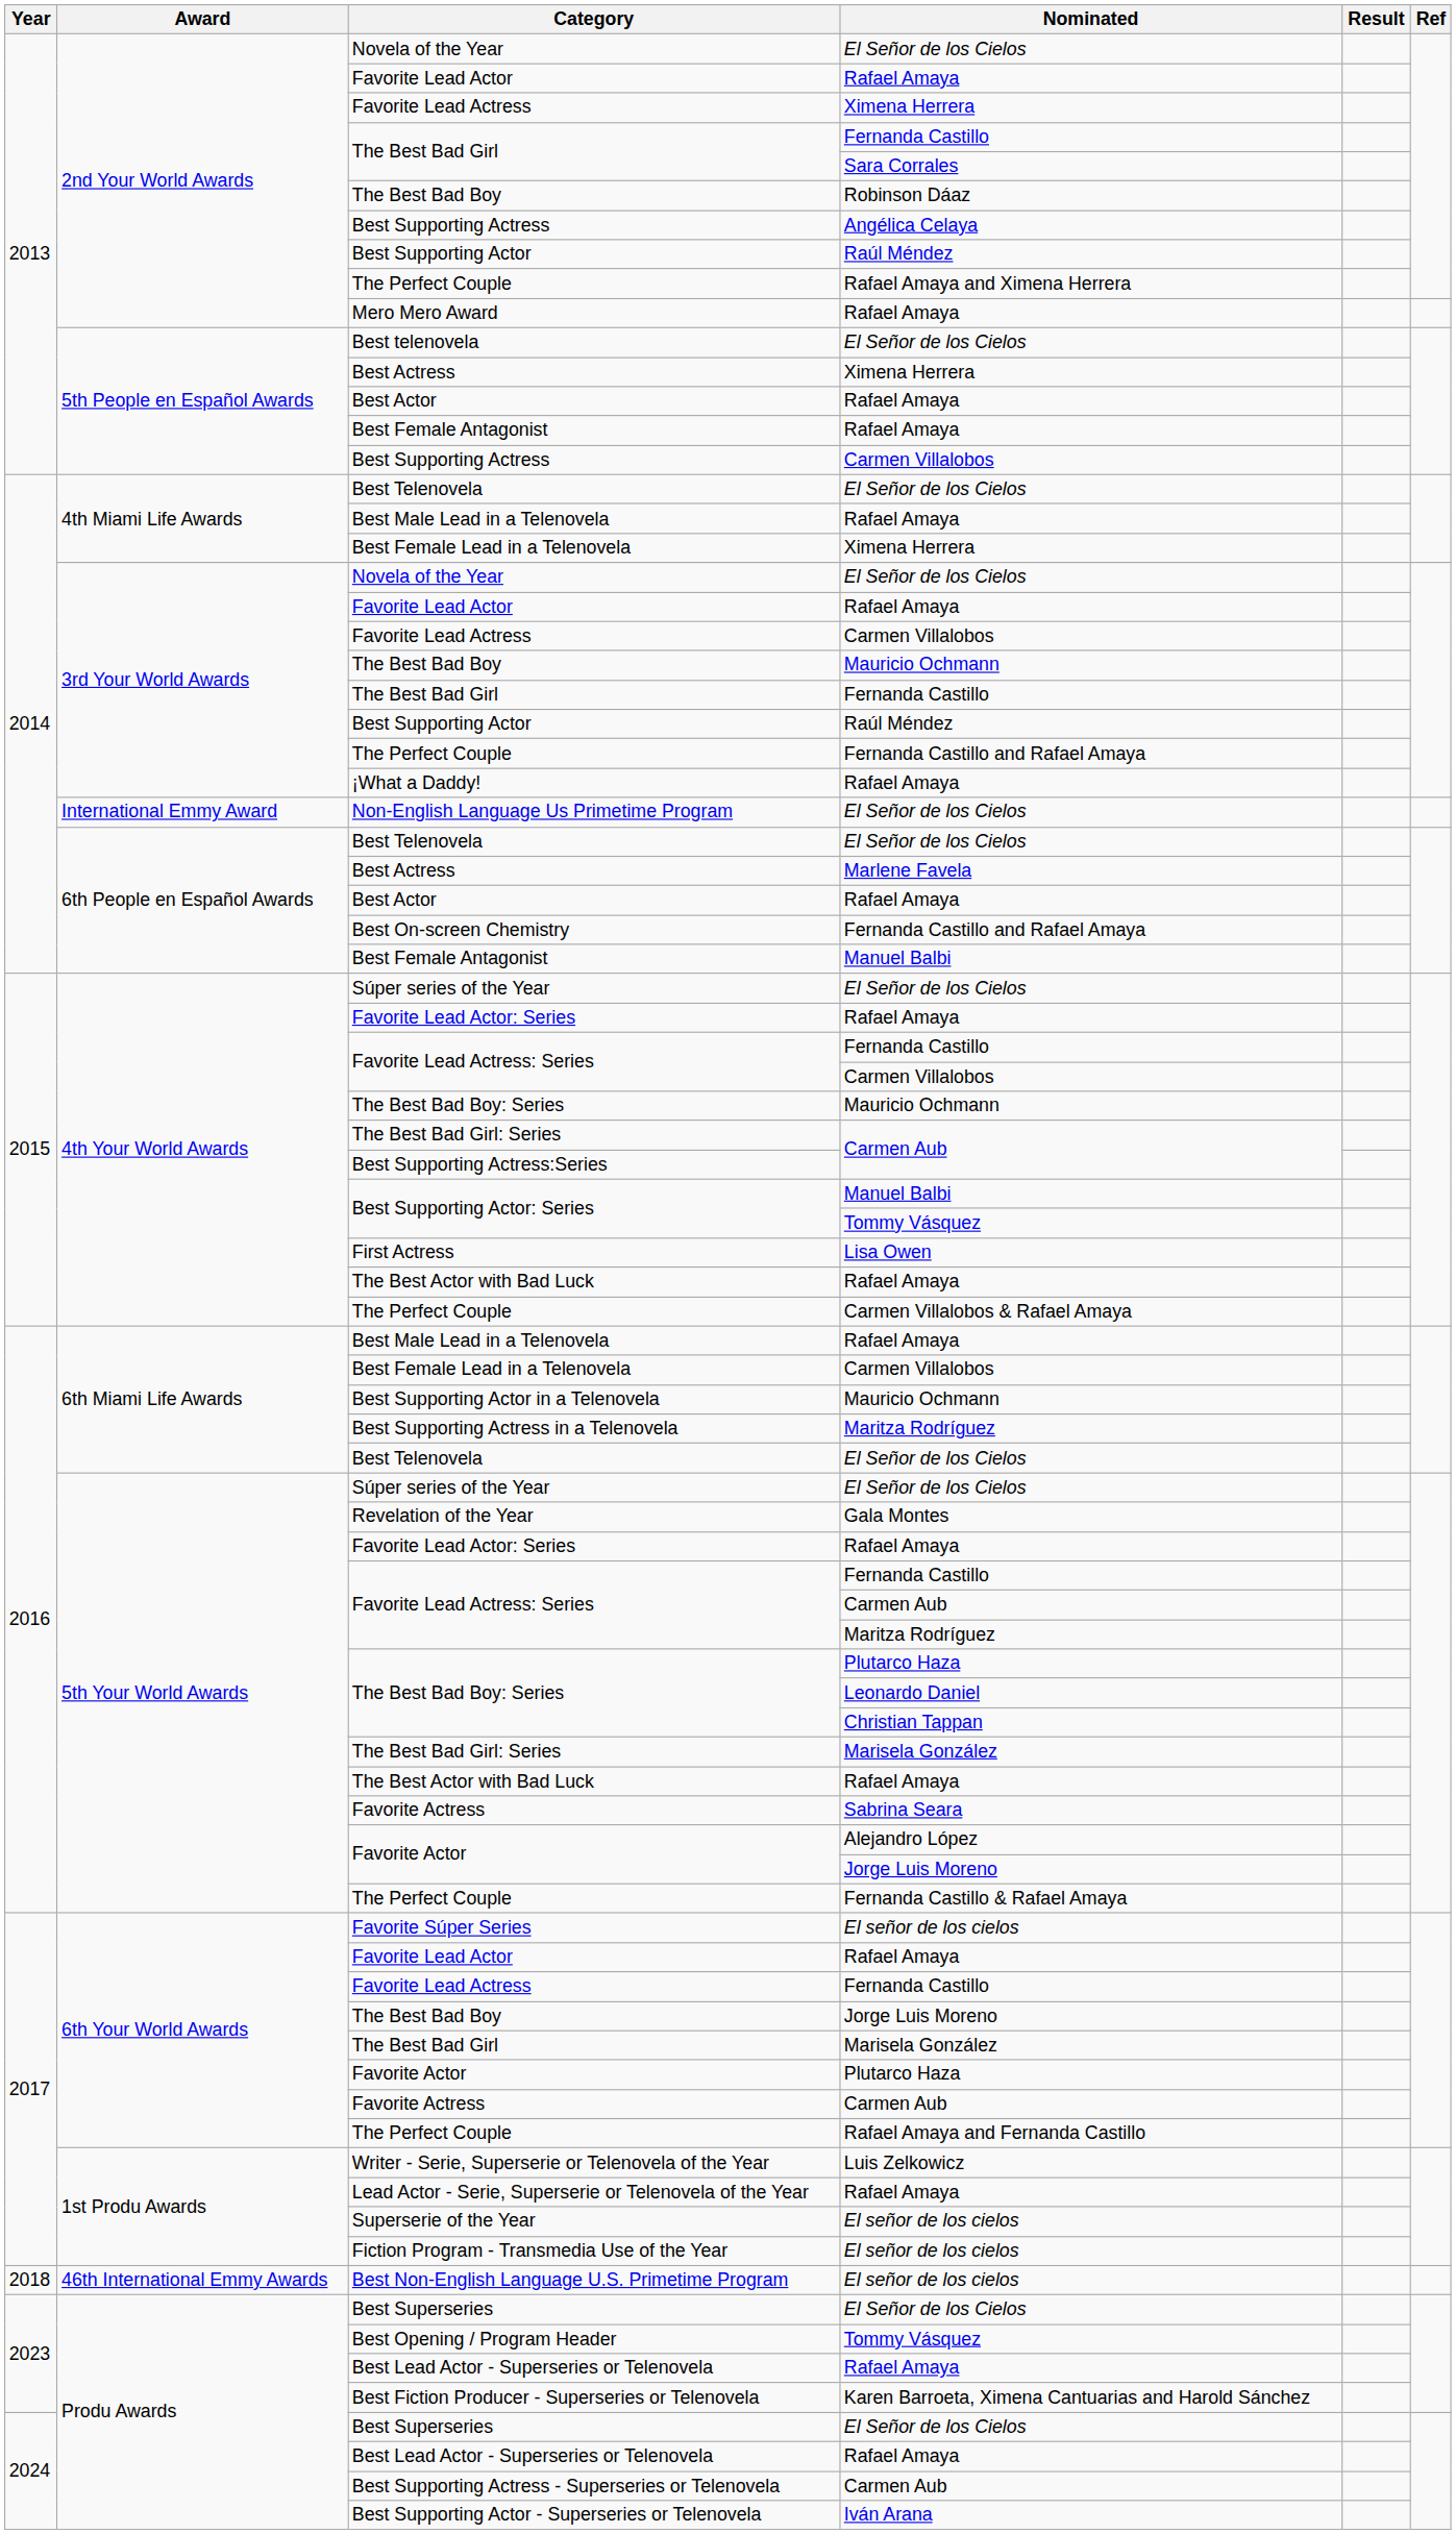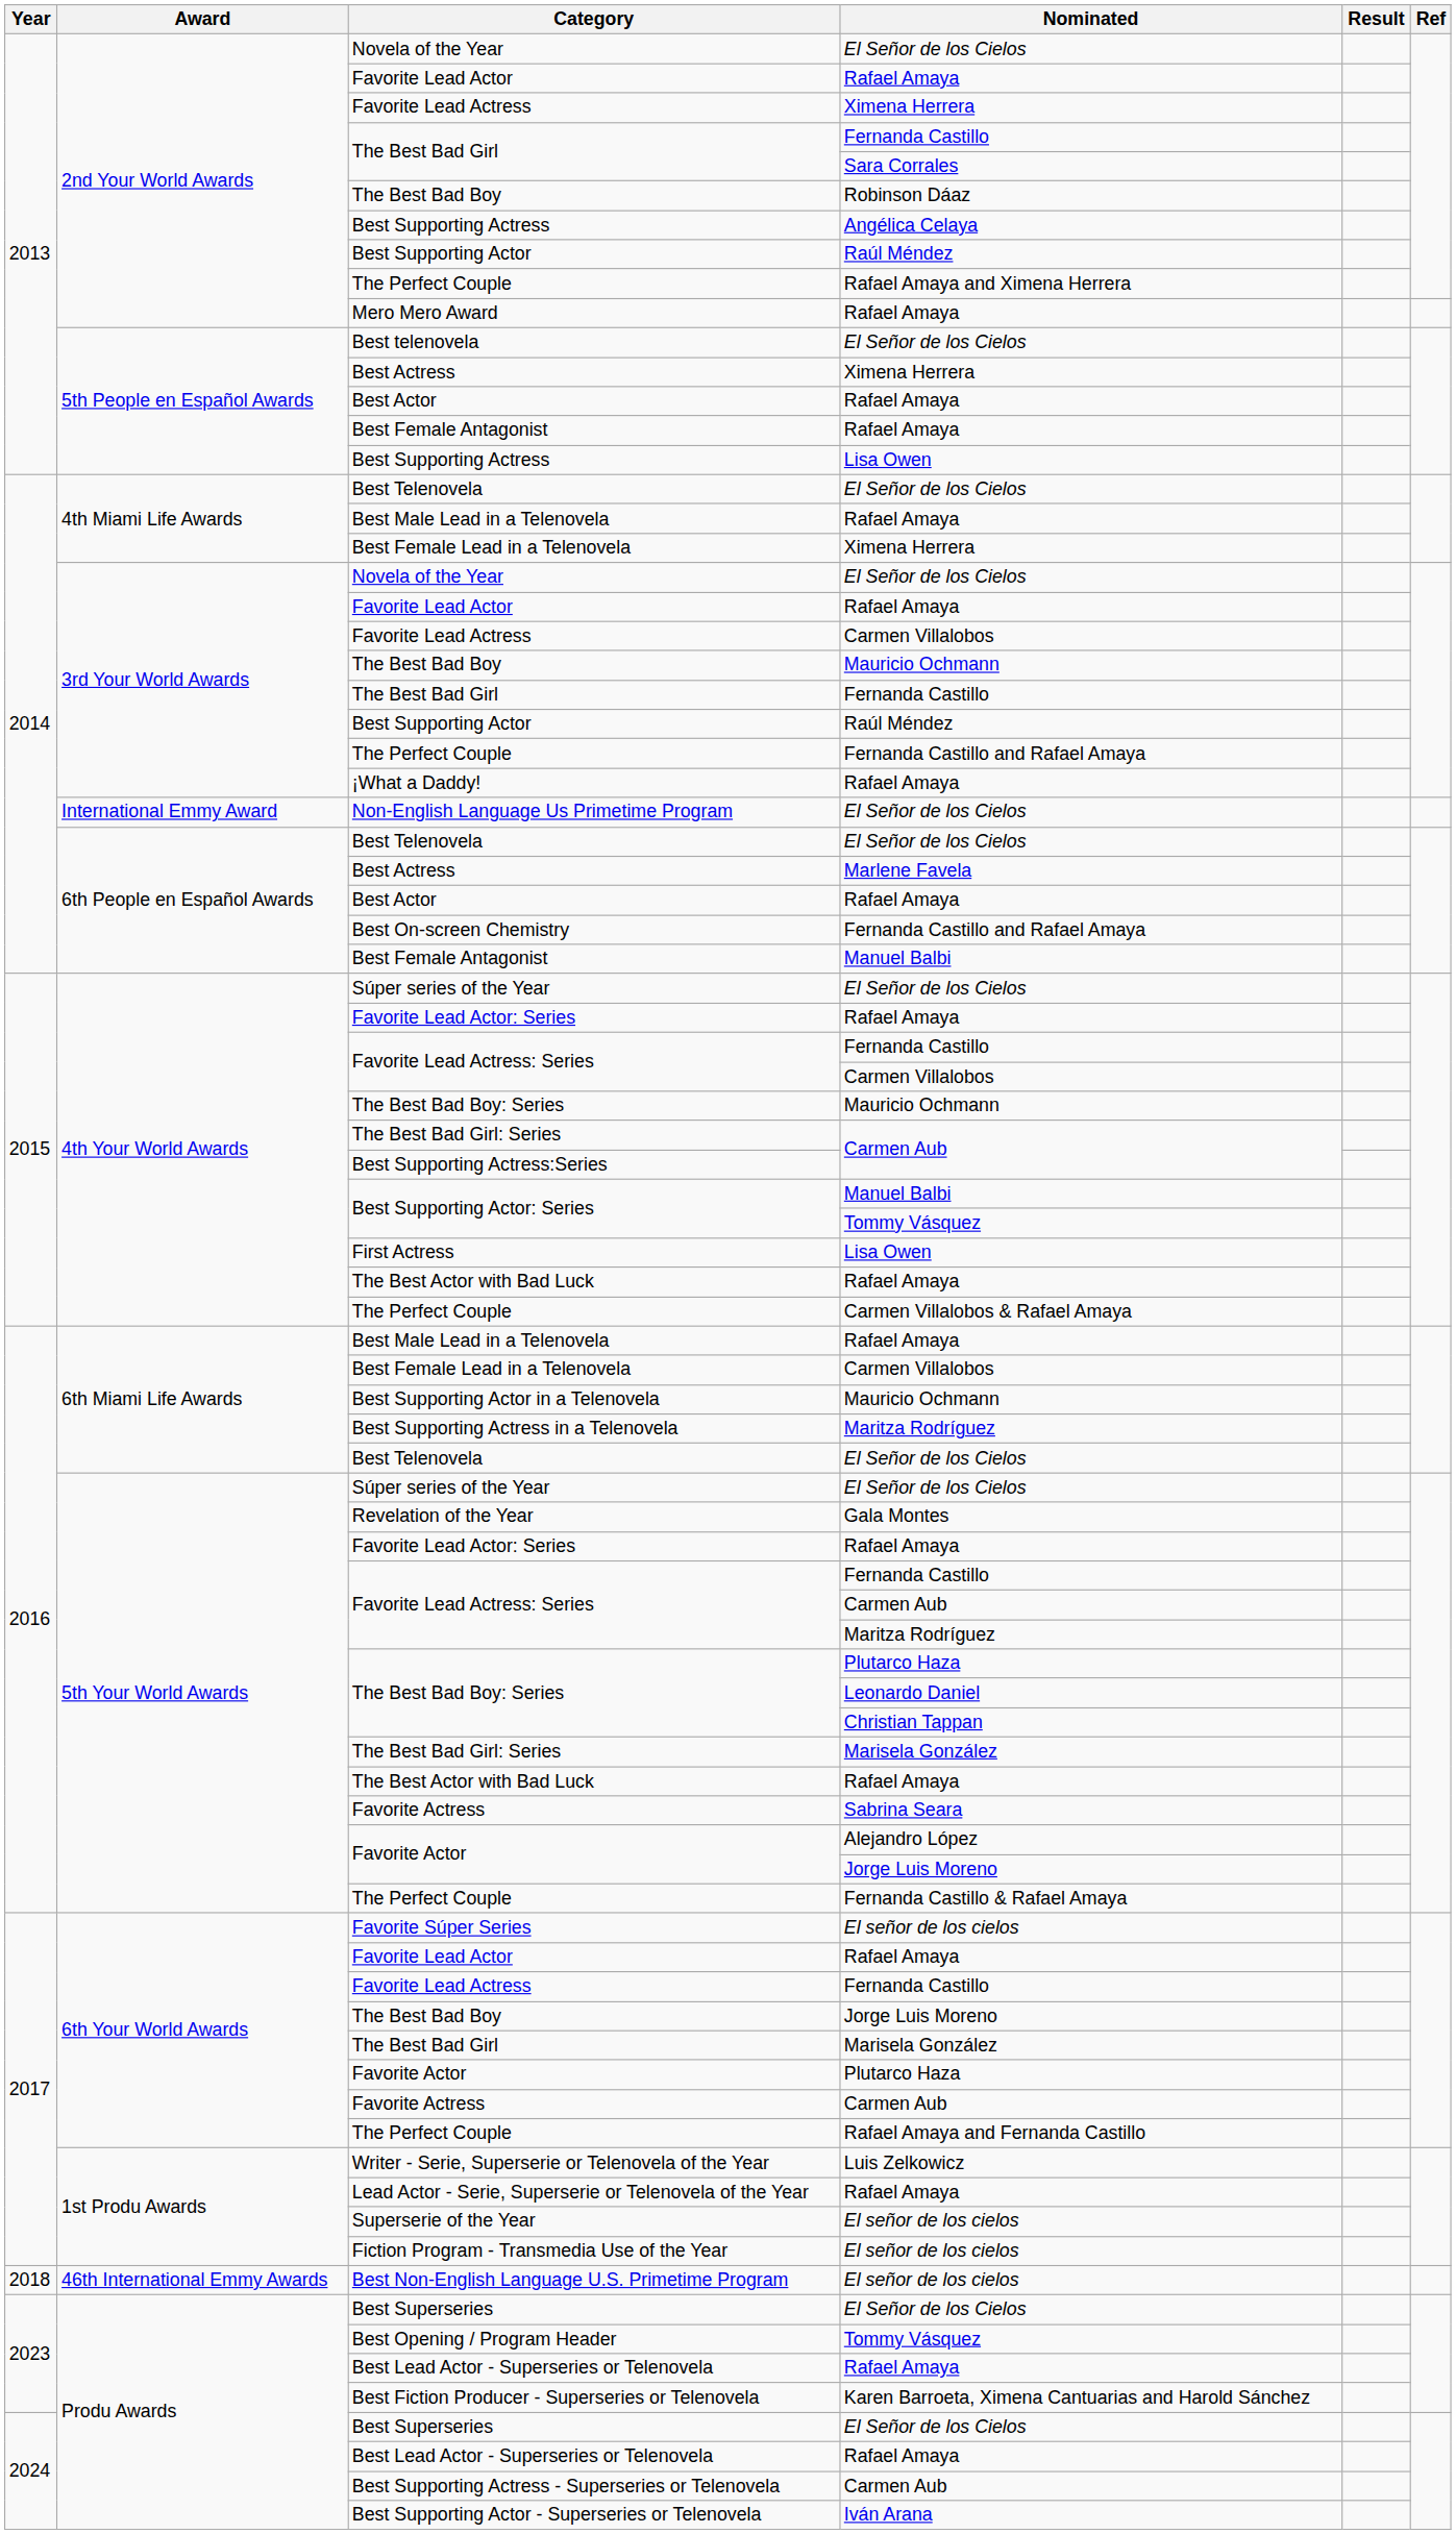5th People en Español Awards / Best Supporting Actress | Nominated: Carmen Villalobos -> Lisa Owen
